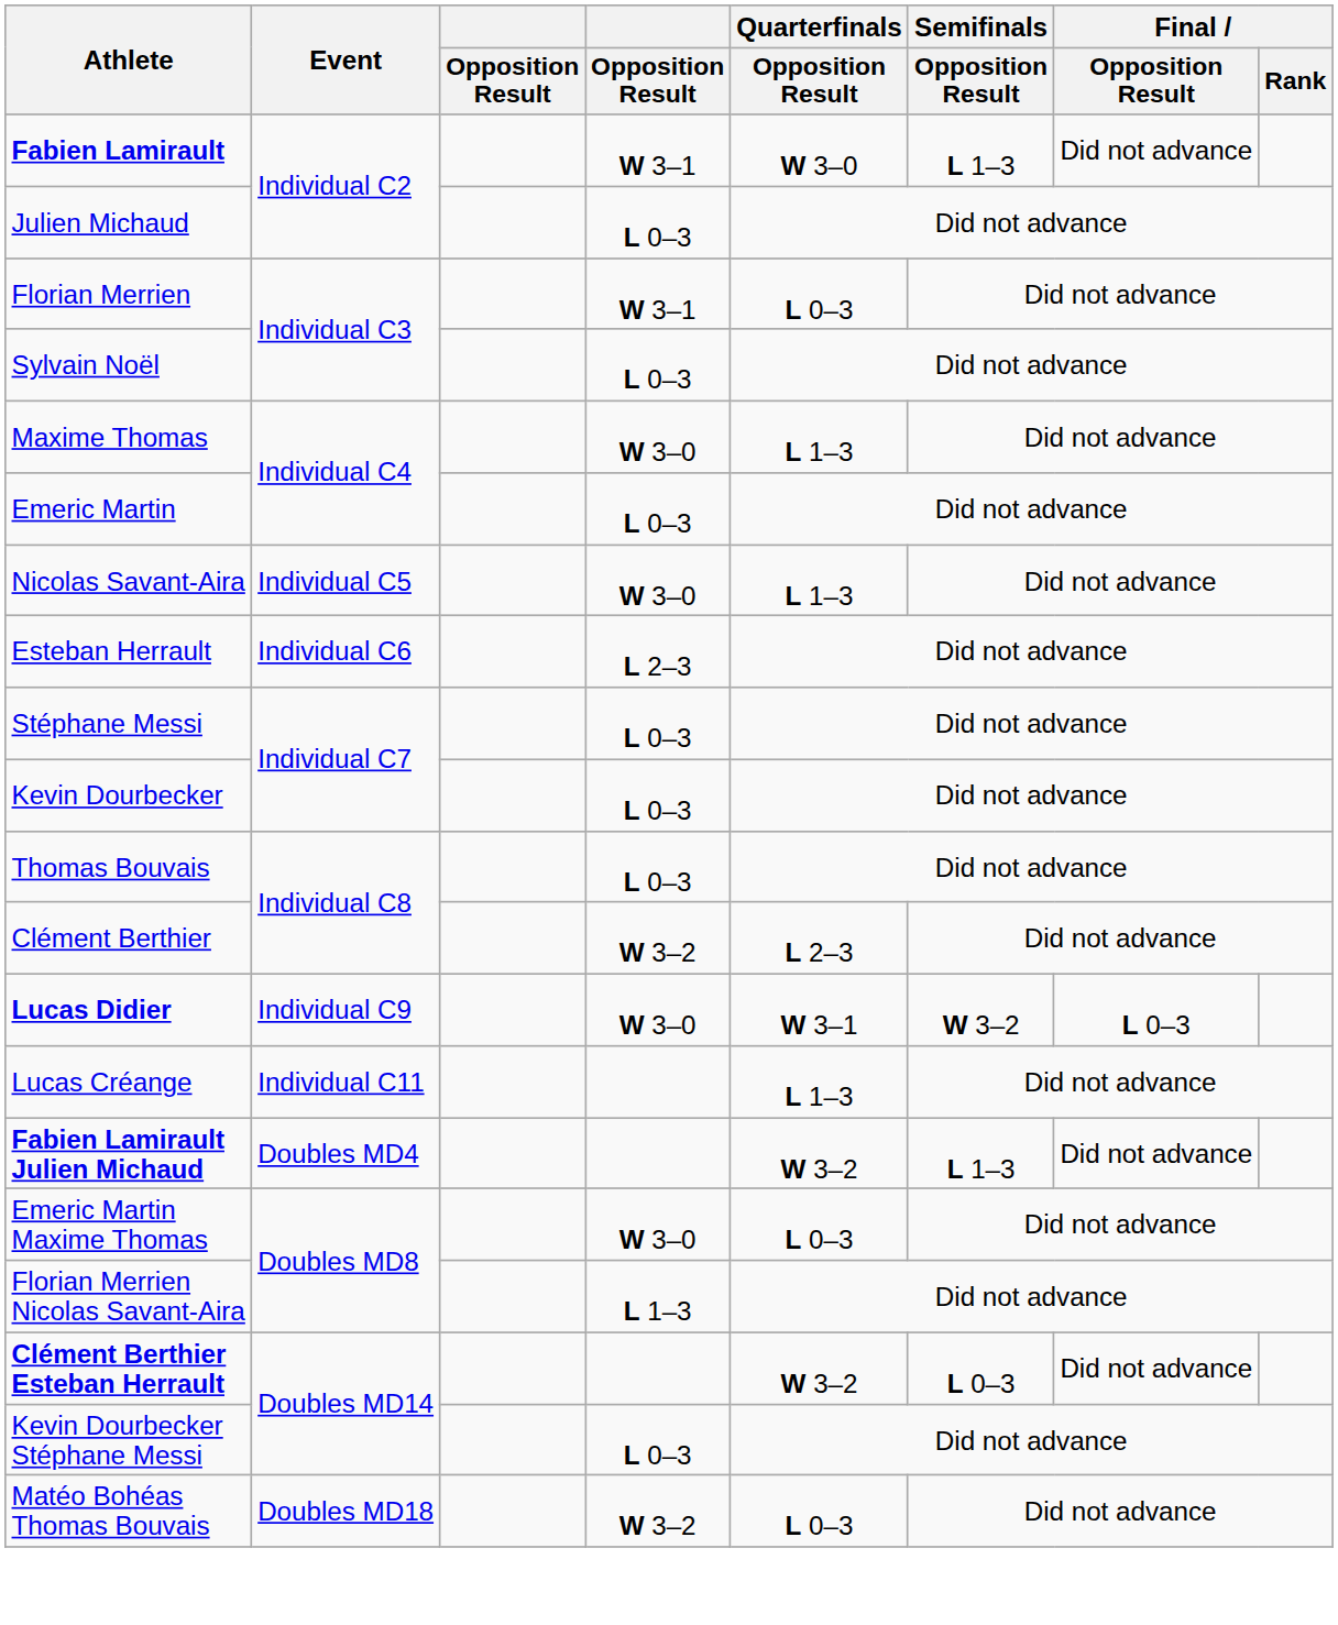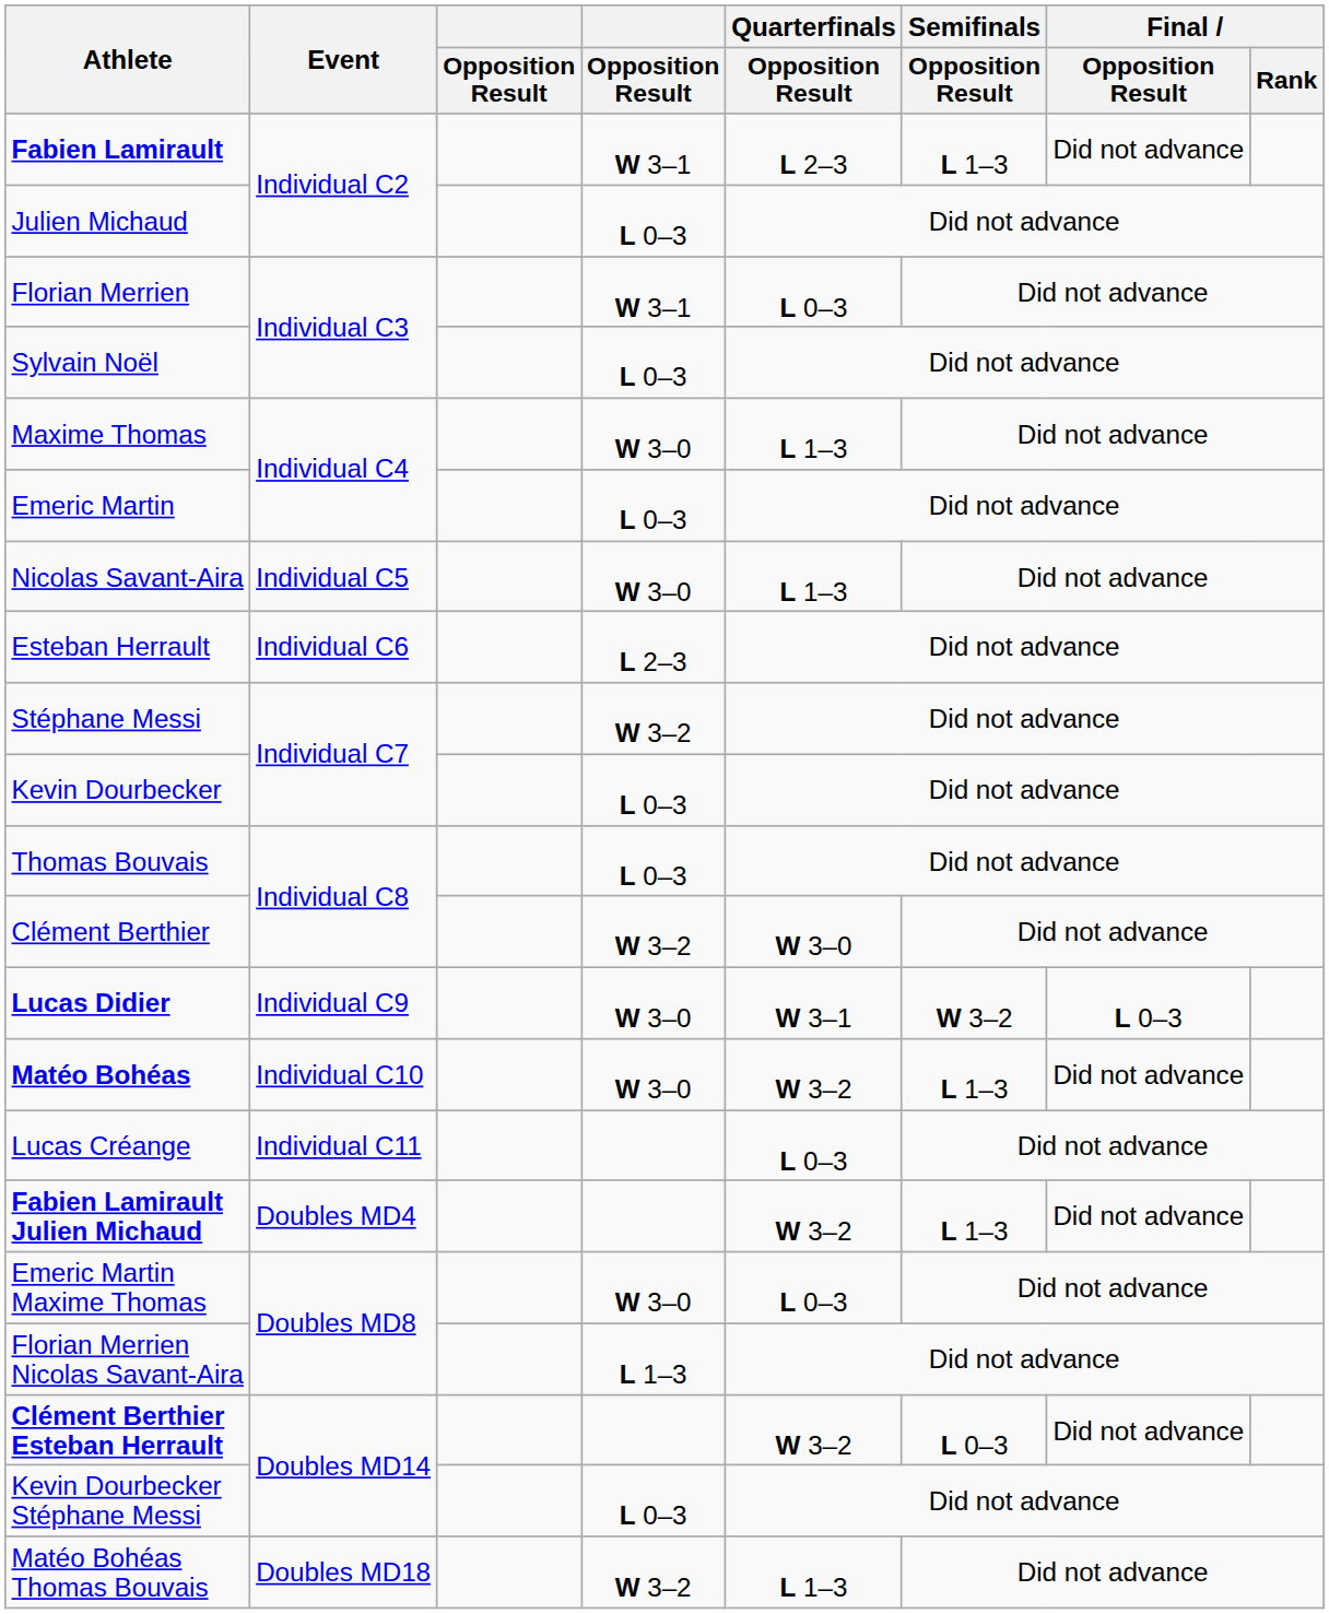Fabien Lamirault | Quarterfinals / Opposition Result: W 3–0 -> L 2–3
Stéphane Messi | column 4: L 0–3 -> W 3–2
Clément Berthier | Quarterfinals / Opposition Result: L 2–3 -> W 3–0
+ row: Matéo Bohéas | Individual C10 | W 3–0 | W 3–2 | L 1–3 | Did not advance
Lucas Créange | Quarterfinals / Opposition Result: L 1–3 -> L 0–3
Matéo Bohéas Thomas Bouvais | Quarterfinals / Opposition Result: L 0–3 -> L 1–3
